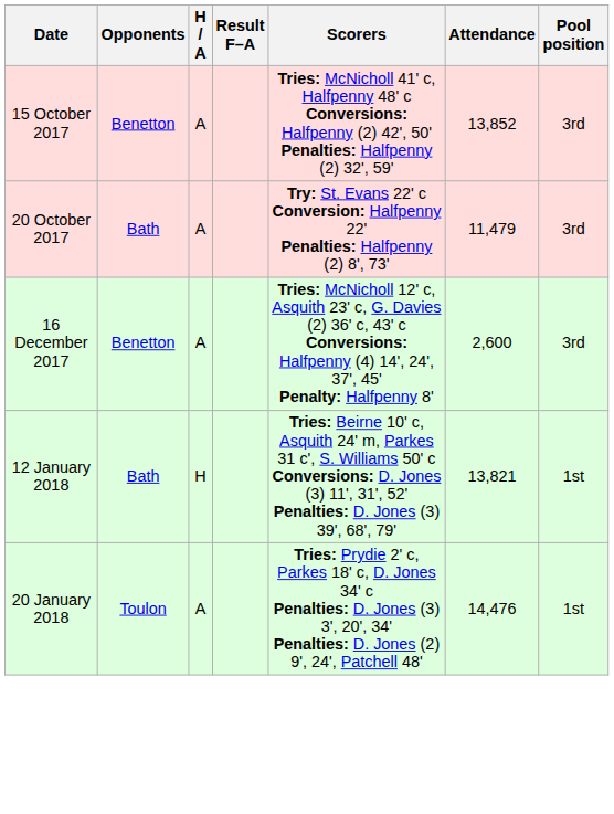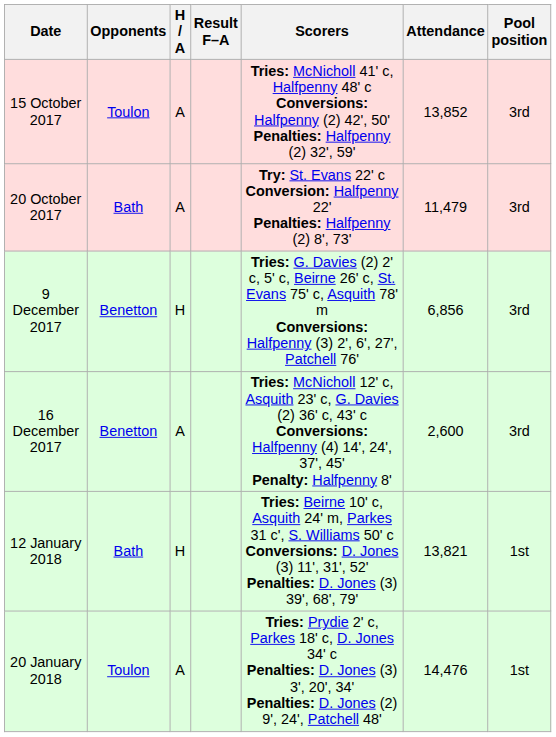15 October 2017 | Opponents: Benetton -> Toulon
+ row: 9 December 2017 | Benetton | H | Tries: G. Davies (2) 2' c, 5' c, Beirne 26' c, St. Evans 75' c, Asquith 78' m Conversions: Halfpenny (3) 2', 6', 27', Patchell 76' | 6,856 | 3rd
